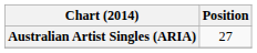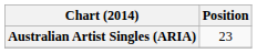Australian Artist Singles (ARIA) | Position: 27 -> 23
